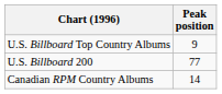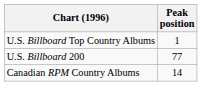U.S. Billboard Top Country Albums | Peak position: 9 -> 1
